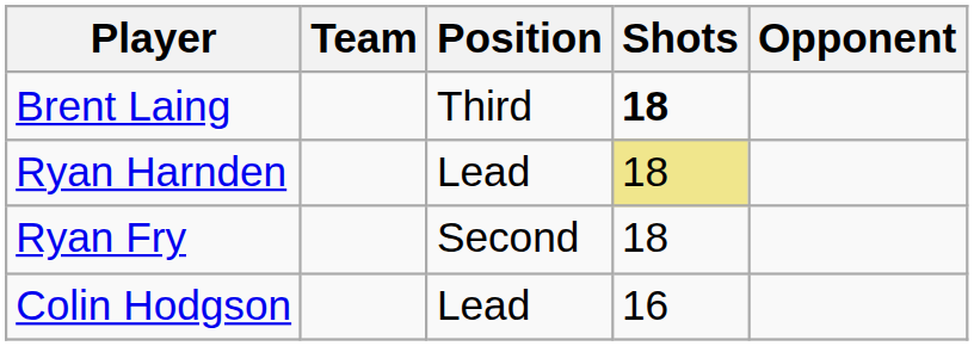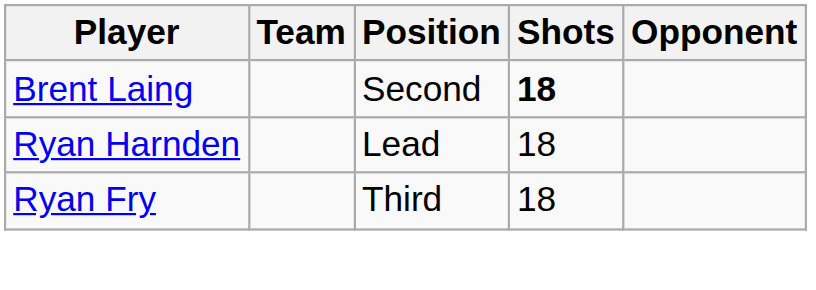Brent Laing | Position: Third -> Second
Ryan Harnden | Shots: khaki background -> no background
Ryan Fry | Position: Second -> Third
- row: Colin Hodgson | Lead | 16
